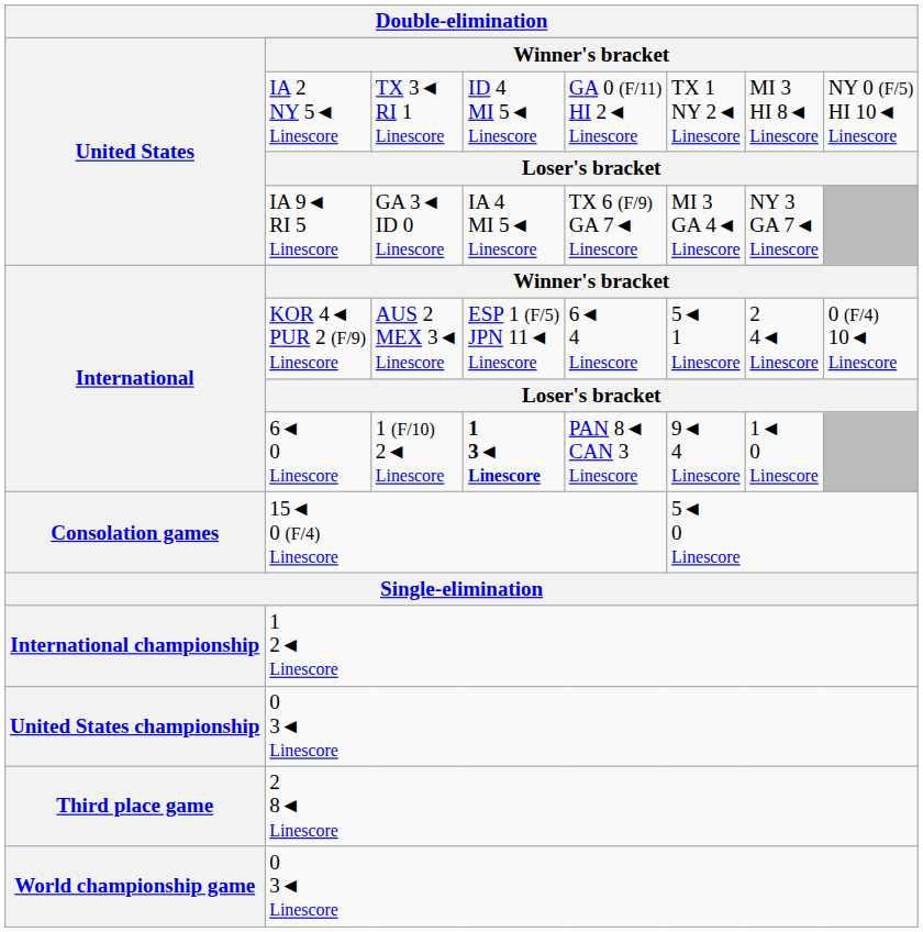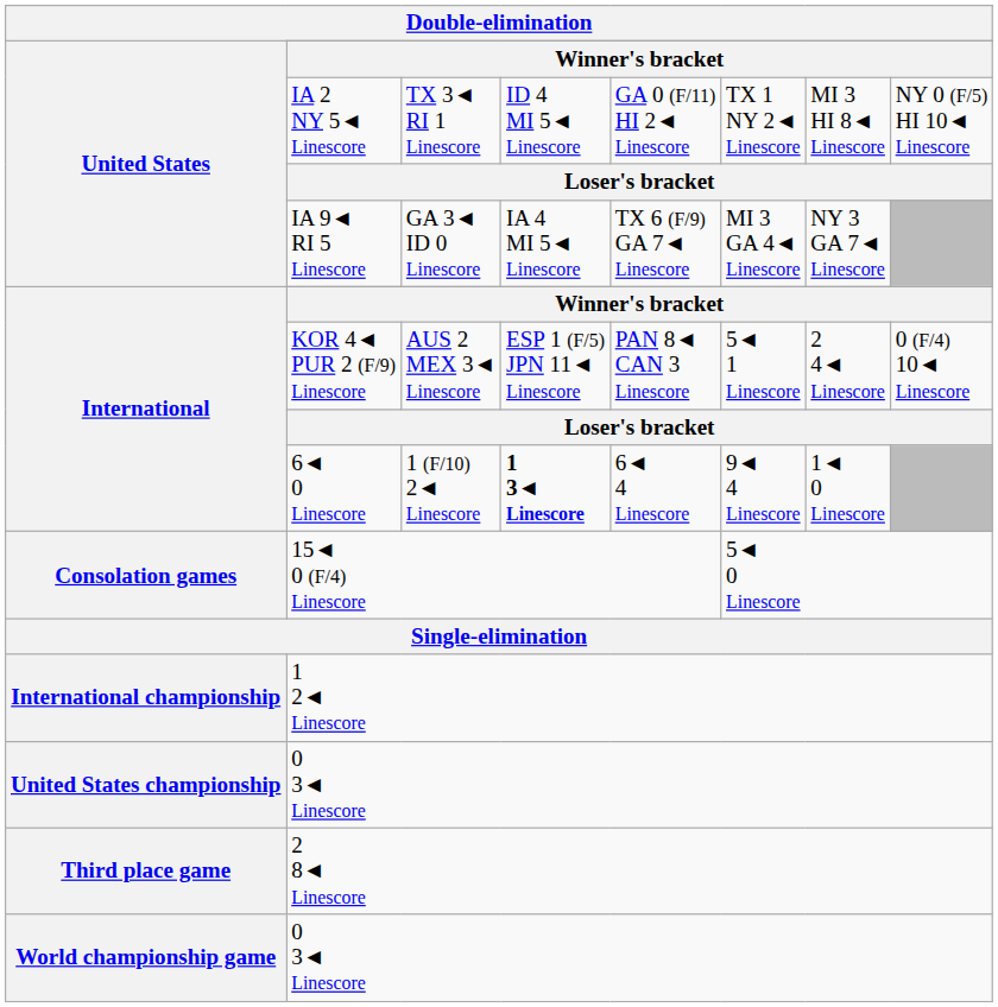KOR 4◄ PUR 2 (F/9) Linescore | column 5: 6◄ 4 Linescore -> PAN 8◄ CAN 3 Linescore
6◄ 0 Linescore | column 5: PAN 8◄ CAN 3 Linescore -> 6◄ 4 Linescore
